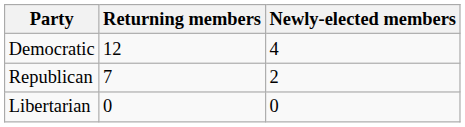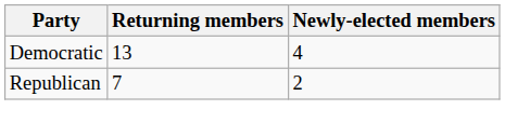Democratic | Returning members: 12 -> 13
- row: Libertarian | 0 | 0
